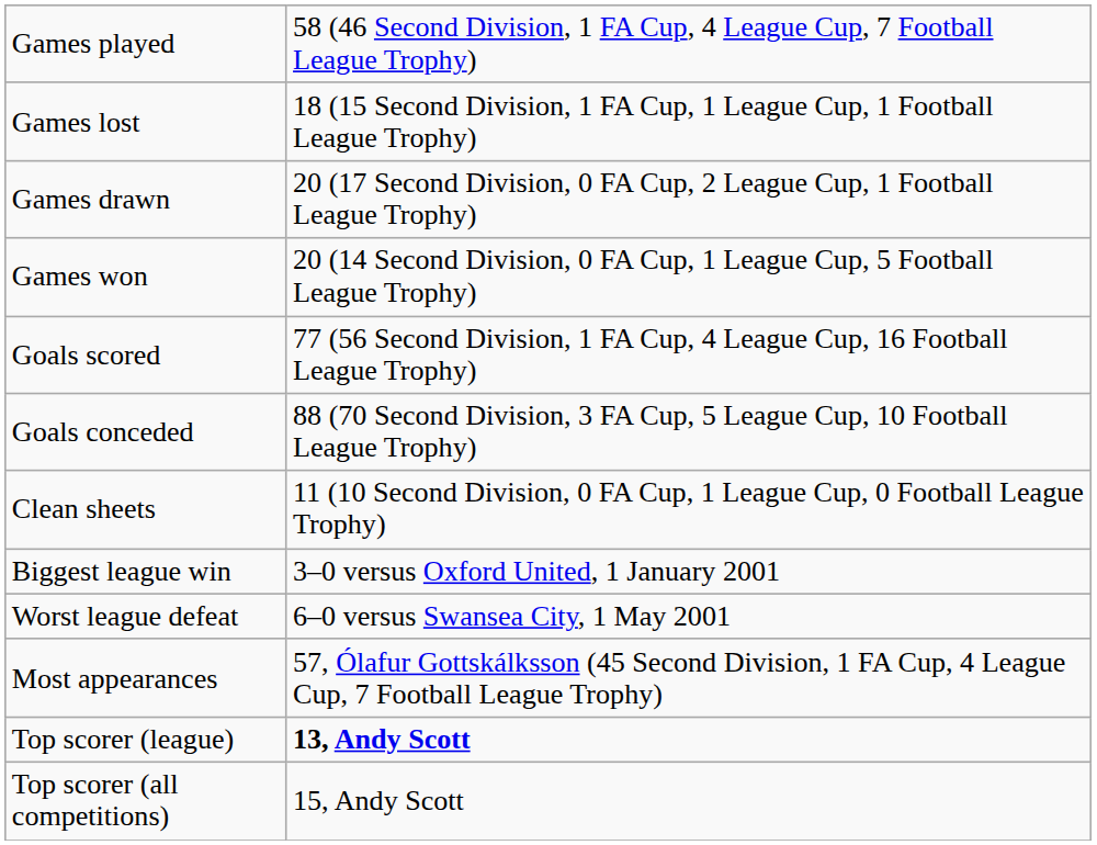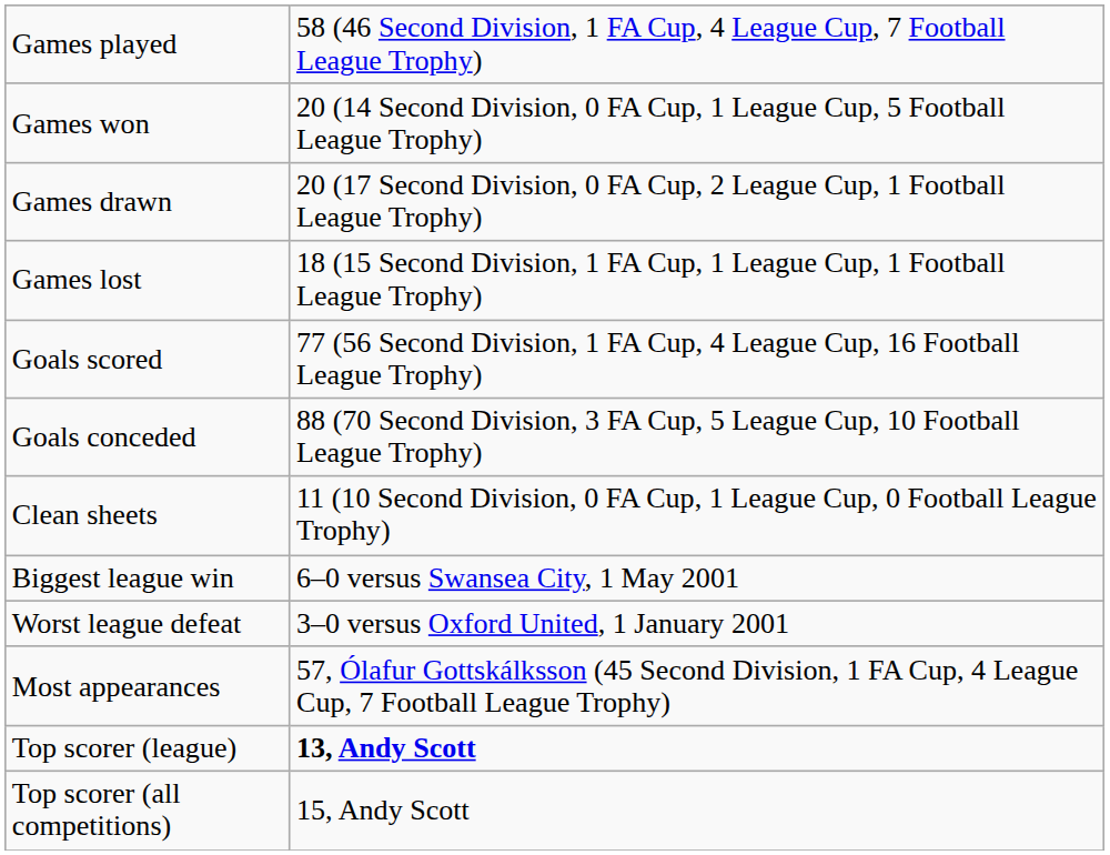rows swapped: Games won <-> Games lost
Biggest league win | column 2: 3–0 versus Oxford United, 1 January 2001 -> 6–0 versus Swansea City, 1 May 2001
Worst league defeat | column 2: 6–0 versus Swansea City, 1 May 2001 -> 3–0 versus Oxford United, 1 January 2001
